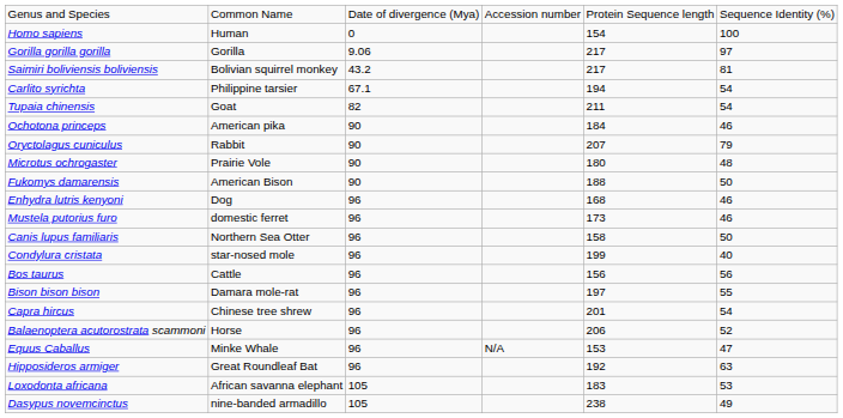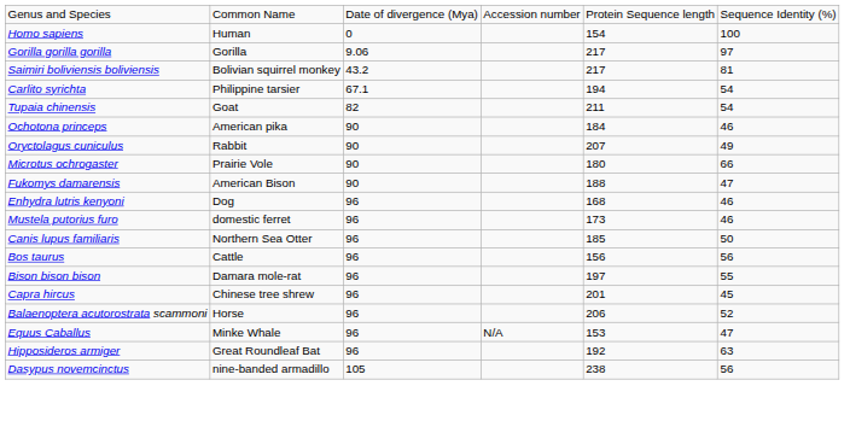Oryctolagus cuniculus | column 6: 79 -> 49
Microtus ochrogaster | column 6: 48 -> 66
Fukomys damarensis | column 6: 50 -> 47
Canis lupus familiaris | column 5: 158 -> 185
- row: Condylura cristata | star-nosed mole | 96 | 199 | 40
Capra hircus | column 6: 54 -> 45
- row: Loxodonta africana | African savanna elephant | 105 | 183 | 53
Dasypus novemcinctus | column 6: 49 -> 56
